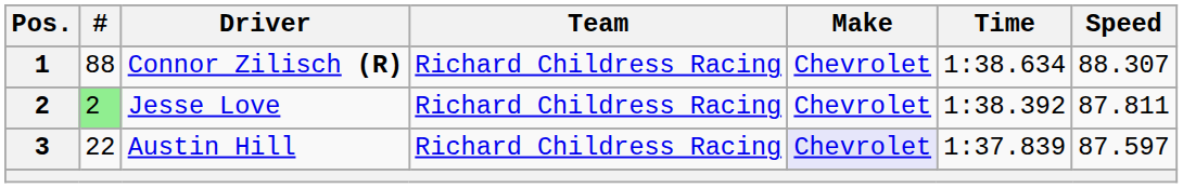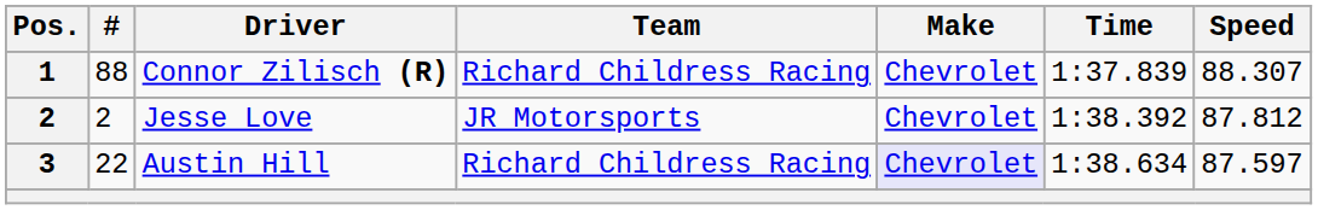Connor Zilisch (R) | Time: 1:38.634 -> 1:37.839
Jesse Love | #: lightgreen background -> no background
Jesse Love | Team: Richard Childress Racing -> JR Motorsports
Jesse Love | Speed: 87.811 -> 87.812
Austin Hill | Time: 1:37.839 -> 1:38.634
